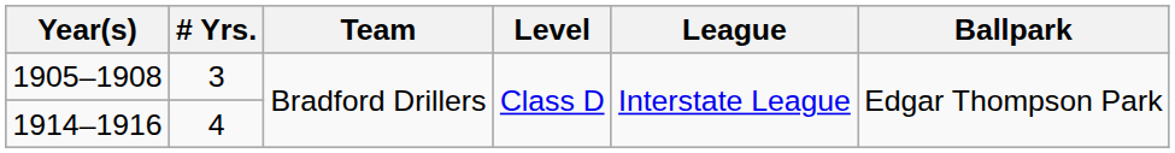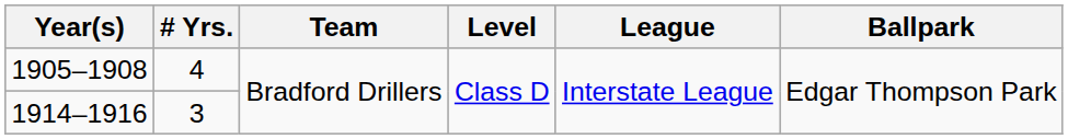1905–1908 | # Yrs.: 3 -> 4
1914–1916 | # Yrs.: 4 -> 3
